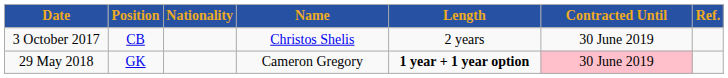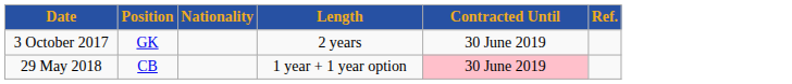- column: Name | Christos Shelis | Cameron Gregory
3 October 2017 | Position: CB -> GK
29 May 2018 | Position: GK -> CB
29 May 2018 | Length: bold -> normal
